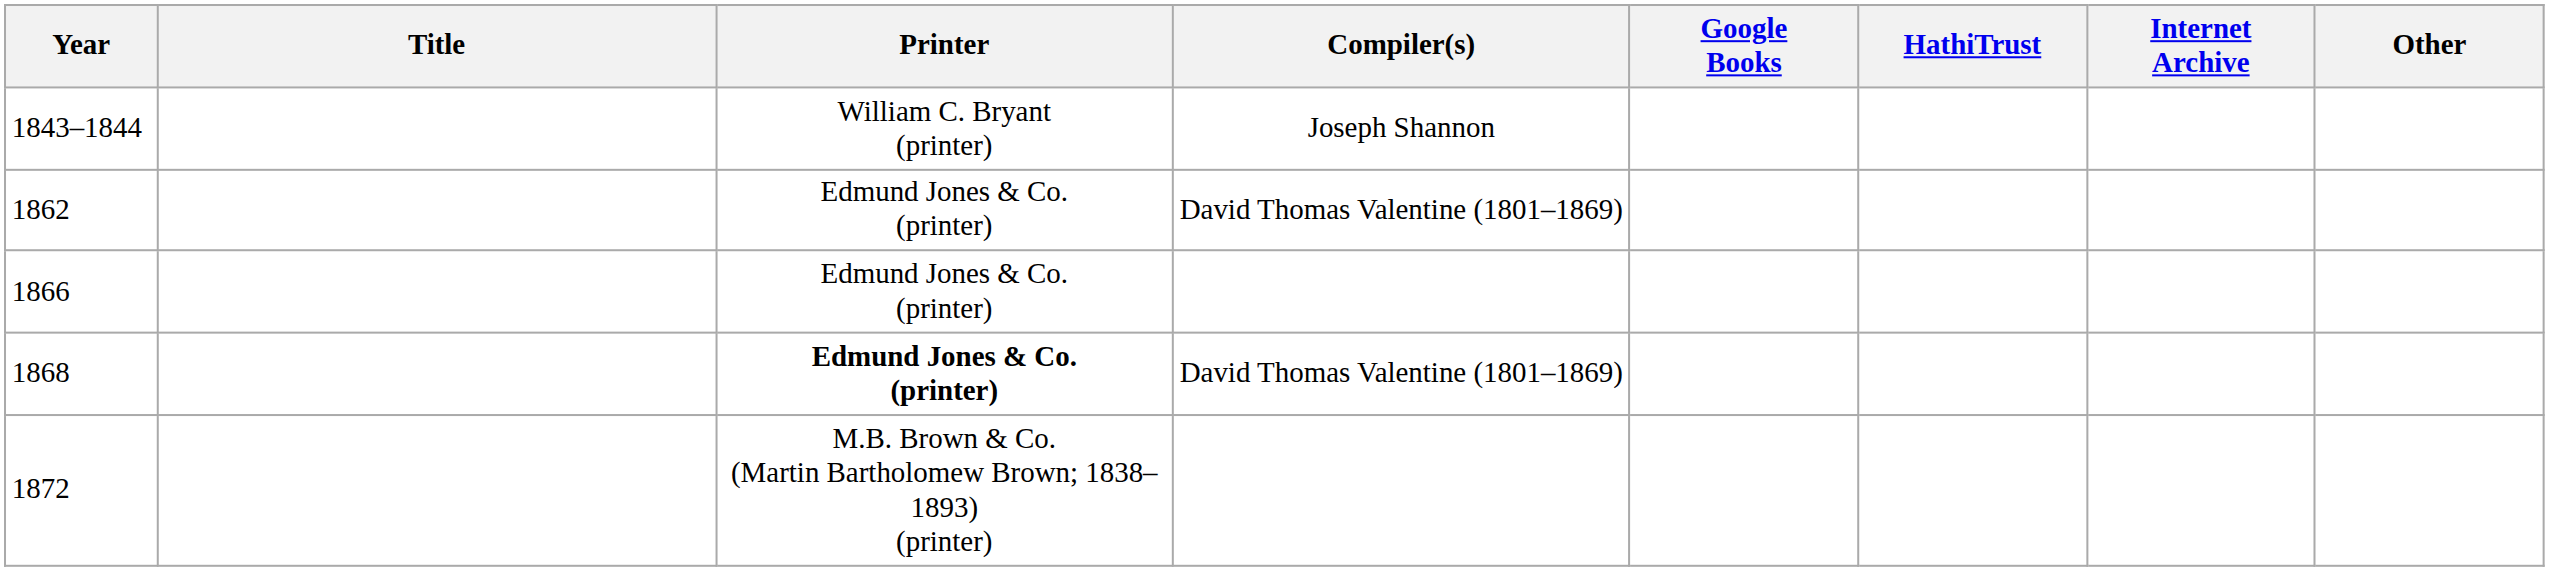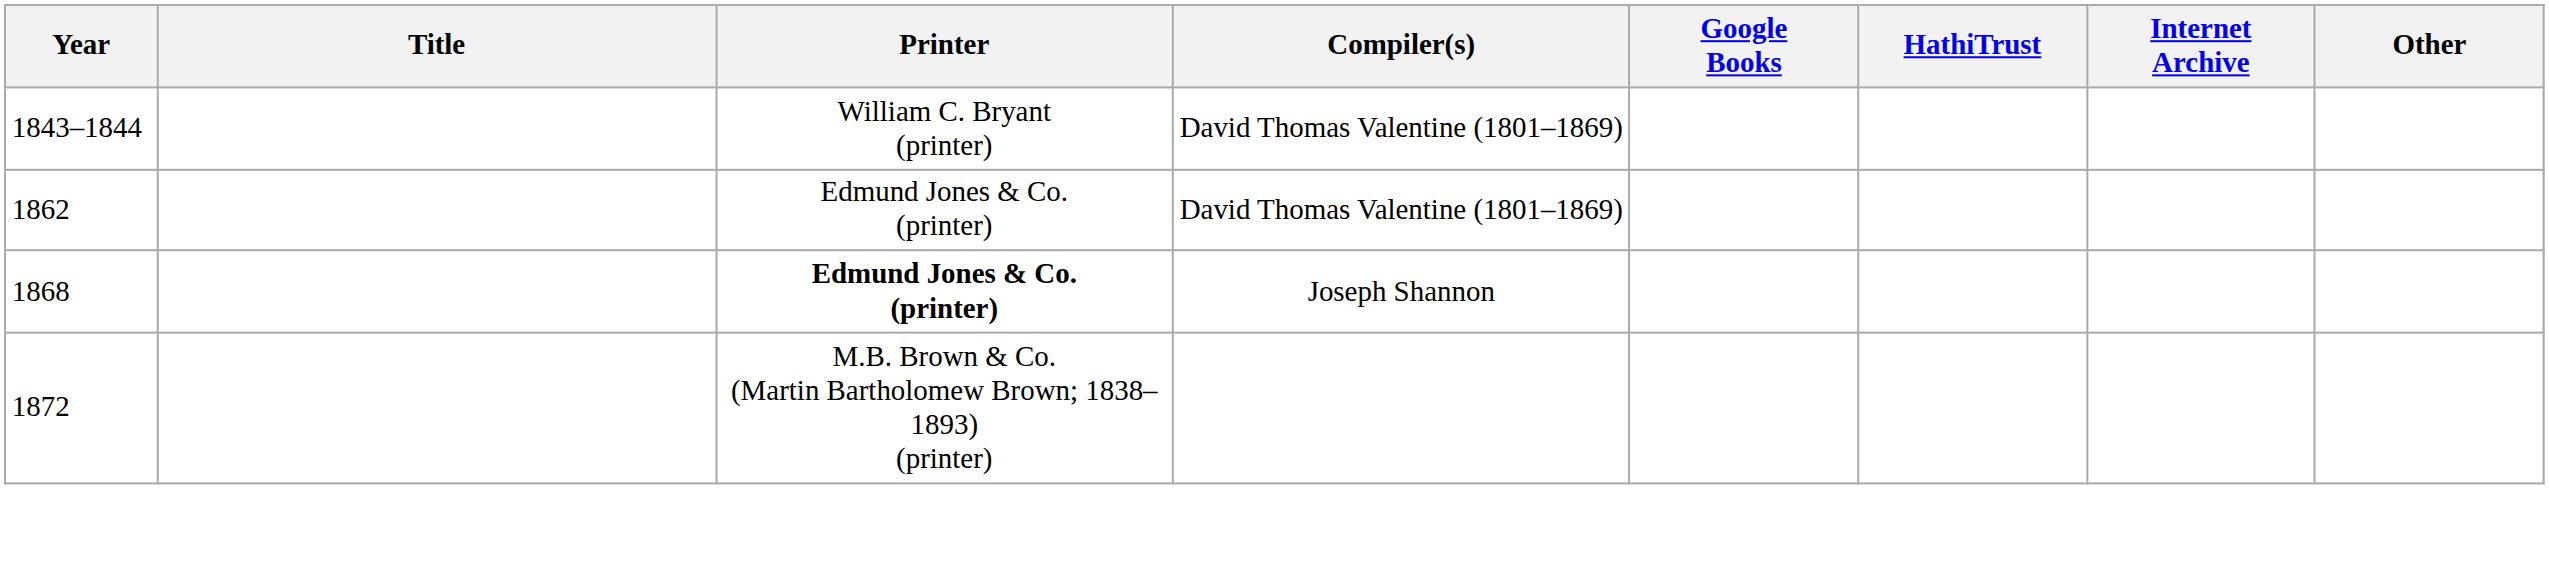1843–1844 | Compiler(s): Joseph Shannon -> David Thomas Valentine (1801–1869)
- row: 1866 | Edmund Jones & Co. (printer)
1868 | Compiler(s): David Thomas Valentine (1801–1869) -> Joseph Shannon
